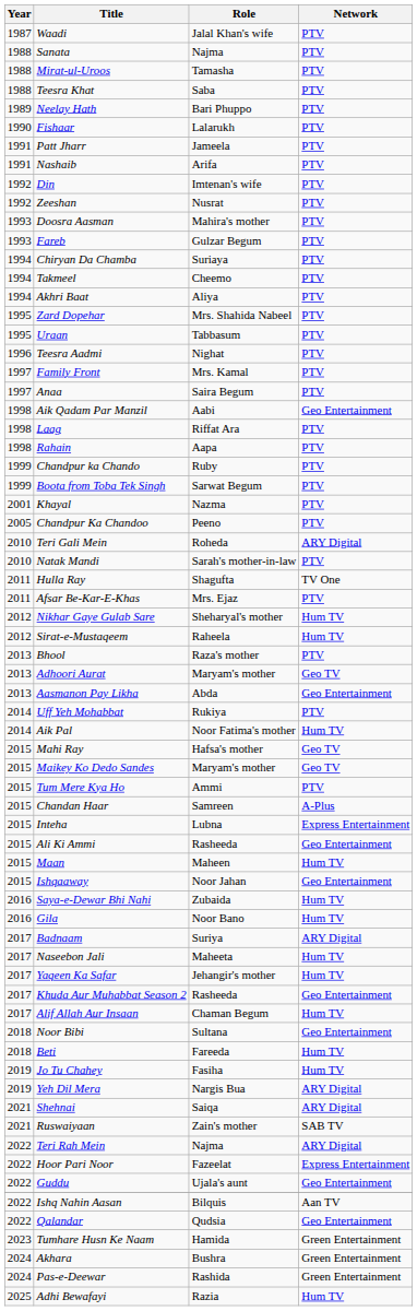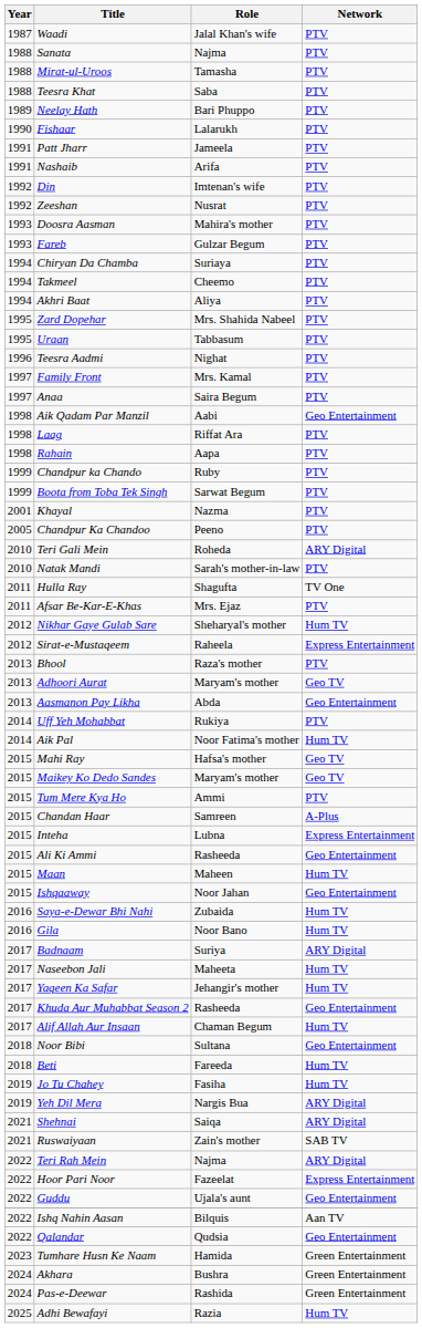Sirat-e-Mustaqeem | Network: Hum TV -> Express Entertainment
